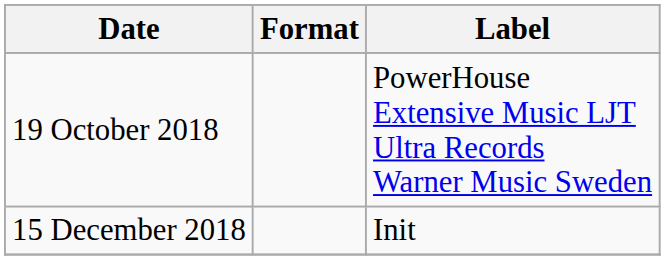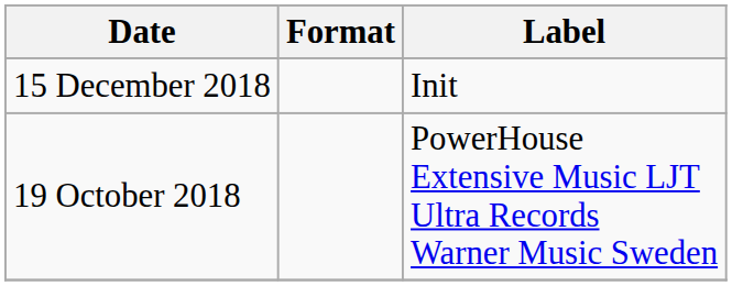rows swapped: 19 October 2018 <-> 15 December 2018
